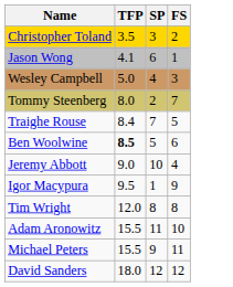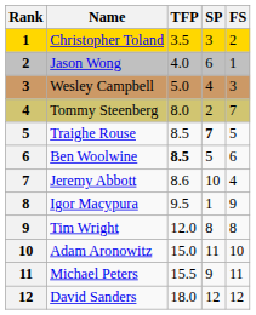+ column: Rank | 1 | 2 | 3 | 4 | 5 | 6 | 7 | 8 | 9 | 10 | 11 | 12
Jason Wong | TFP: 4.1 -> 4.0
Traighe Rouse | TFP: 8.4 -> 8.5
Traighe Rouse | SP: normal -> bold
Jeremy Abbott | TFP: 9.0 -> 8.6
Adam Aronowitz | TFP: 15.5 -> 15.0
